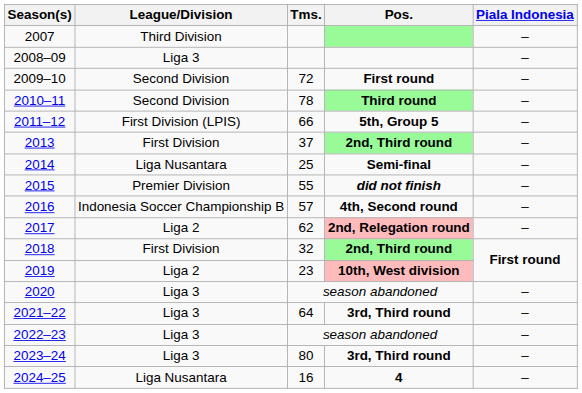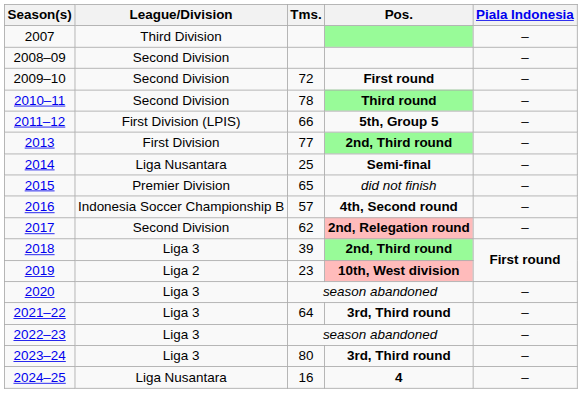2008–09 | League/Division: Liga 3 -> Second Division
2013 | Tms.: 37 -> 77
2015 | Tms.: 55 -> 65
2015 | Pos.: bold -> normal
2017 | League/Division: Liga 2 -> Second Division
2018 | League/Division: First Division -> Liga 3
2018 | Tms.: 32 -> 39
